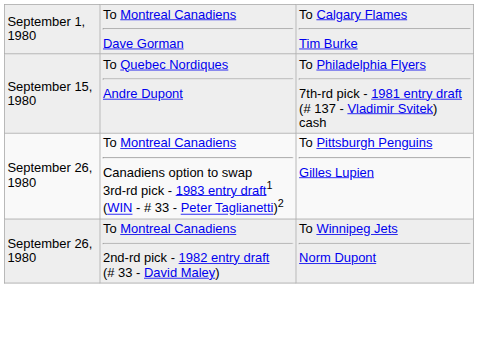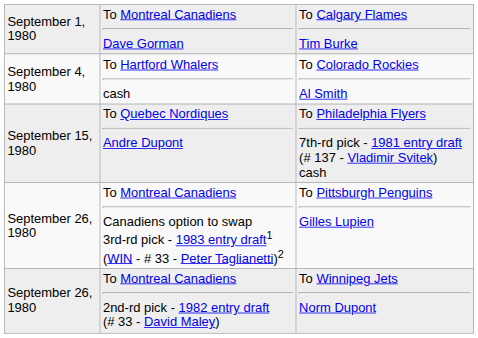+ row: September 4, 1980 | To Hartford Whalers cash | To Colorado Rockies Al Smith
